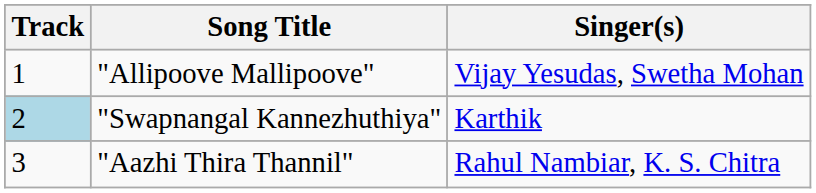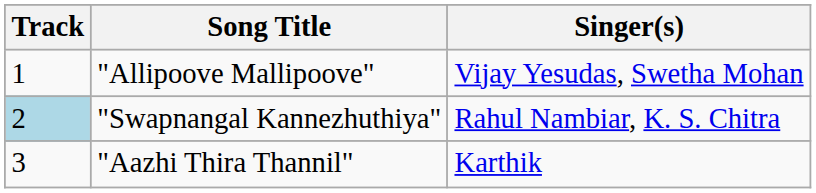"Swapnangal Kannezhuthiya" | Singer(s): Karthik -> Rahul Nambiar, K. S. Chitra
"Aazhi Thira Thannil" | Singer(s): Rahul Nambiar, K. S. Chitra -> Karthik
